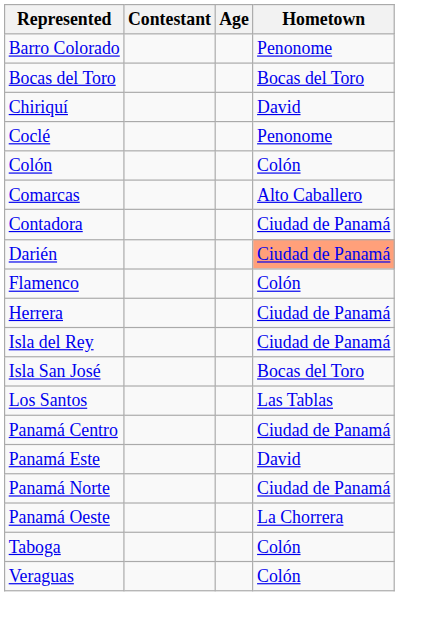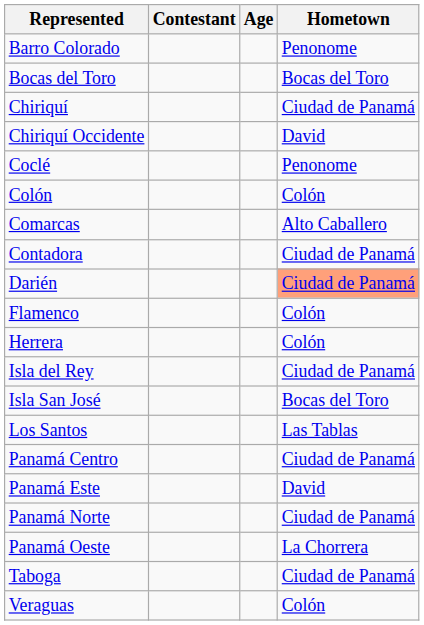Chiriquí | Hometown: David -> Ciudad de Panamá
+ row: Chiriquí Occidente | David
Herrera | Hometown: Ciudad de Panamá -> Colón
Taboga | Hometown: Colón -> Ciudad de Panamá
